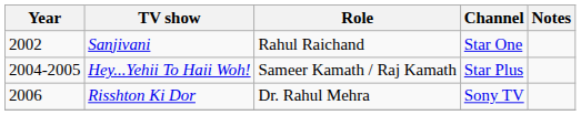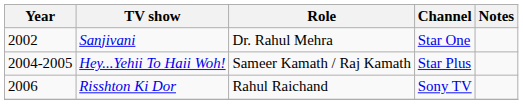Sanjivani | Role: Rahul Raichand -> Dr. Rahul Mehra
Risshton Ki Dor | Role: Dr. Rahul Mehra -> Rahul Raichand
